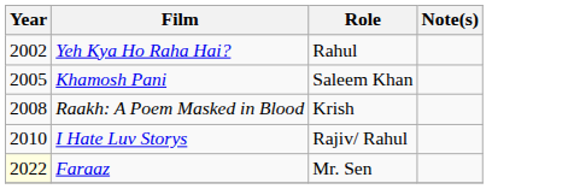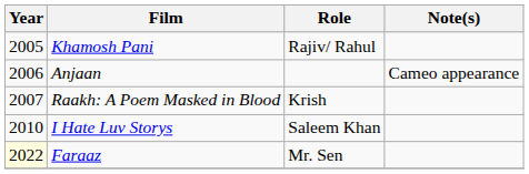- row: 2002 | Yeh Kya Ho Raha Hai? | Rahul
Khamosh Pani | Role: Saleem Khan -> Rajiv/ Rahul
+ row: 2006 | Anjaan | Cameo appearance
Raakh: A Poem Masked in Blood | Year: 2008 -> 2007
I Hate Luv Storys | Role: Rajiv/ Rahul -> Saleem Khan
